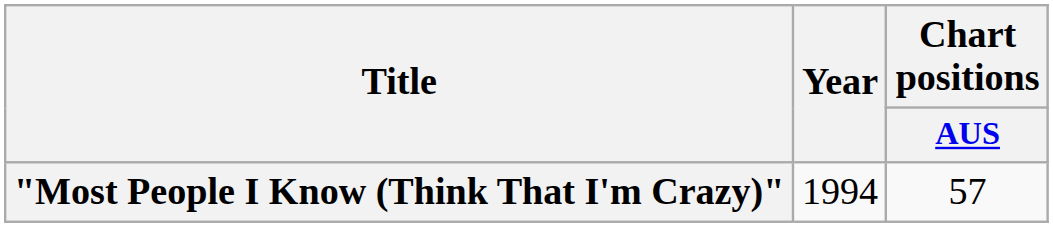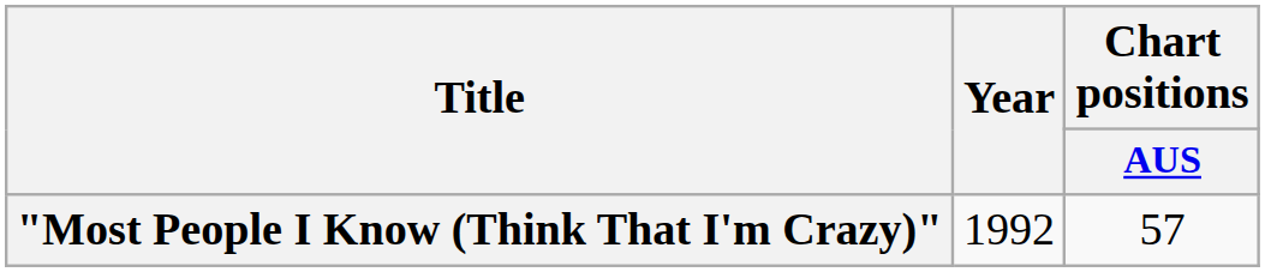"Most People I Know (Think That I'm Crazy)" | Year: 1994 -> 1992
